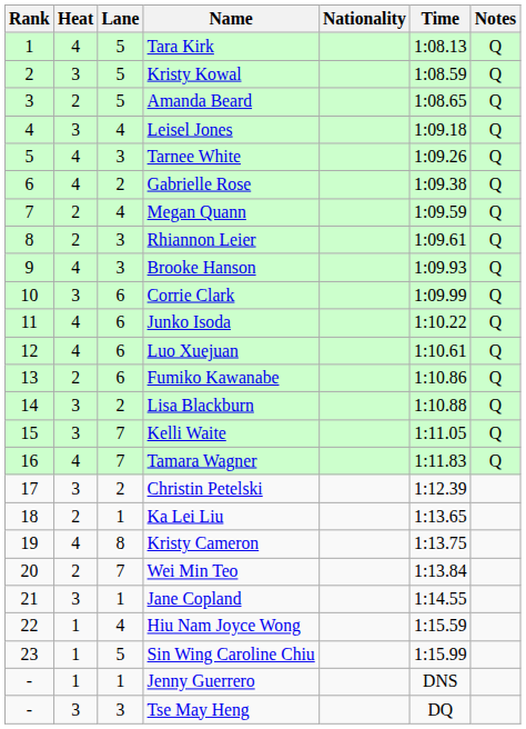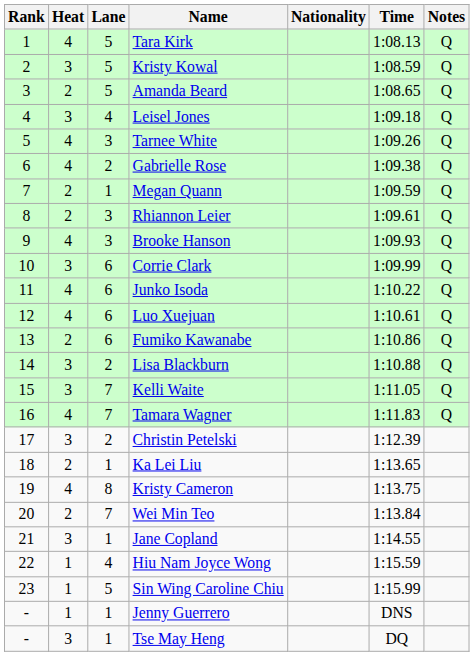Megan Quann | Lane: 4 -> 1
Tse May Heng | Lane: 3 -> 1
